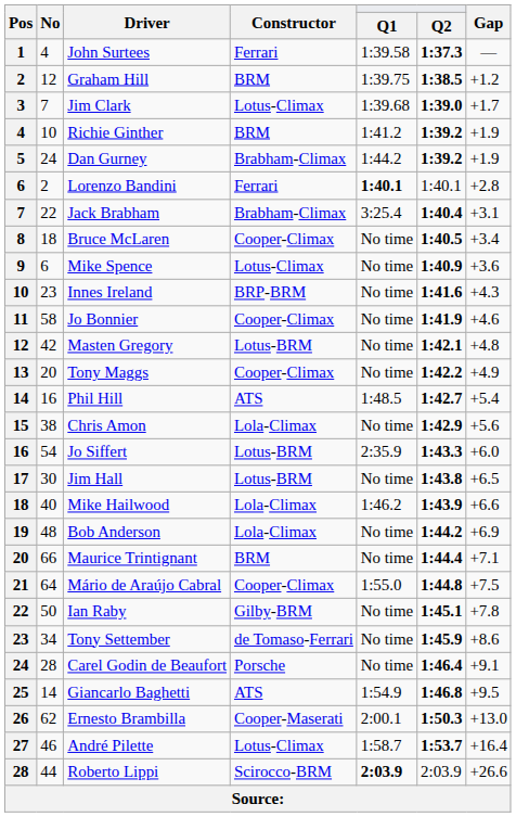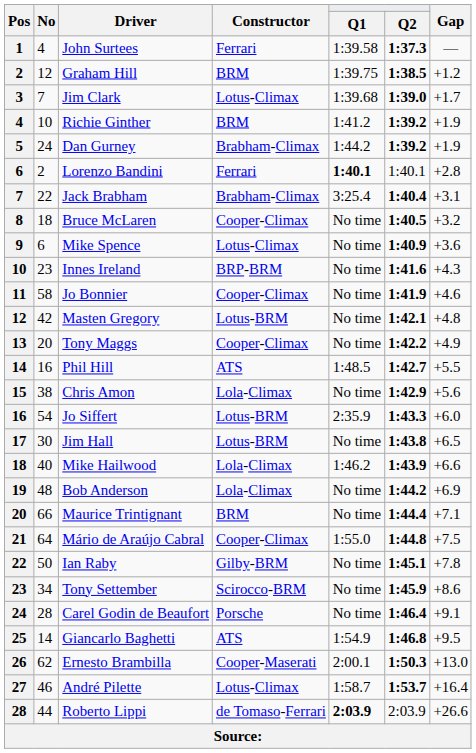Bruce McLaren | Gap: +3.4 -> +3.2
Phil Hill | Gap: +5.4 -> +5.5
Tony Settember | Constructor: de Tomaso-Ferrari -> Scirocco-BRM
Roberto Lippi | Constructor: Scirocco-BRM -> de Tomaso-Ferrari
